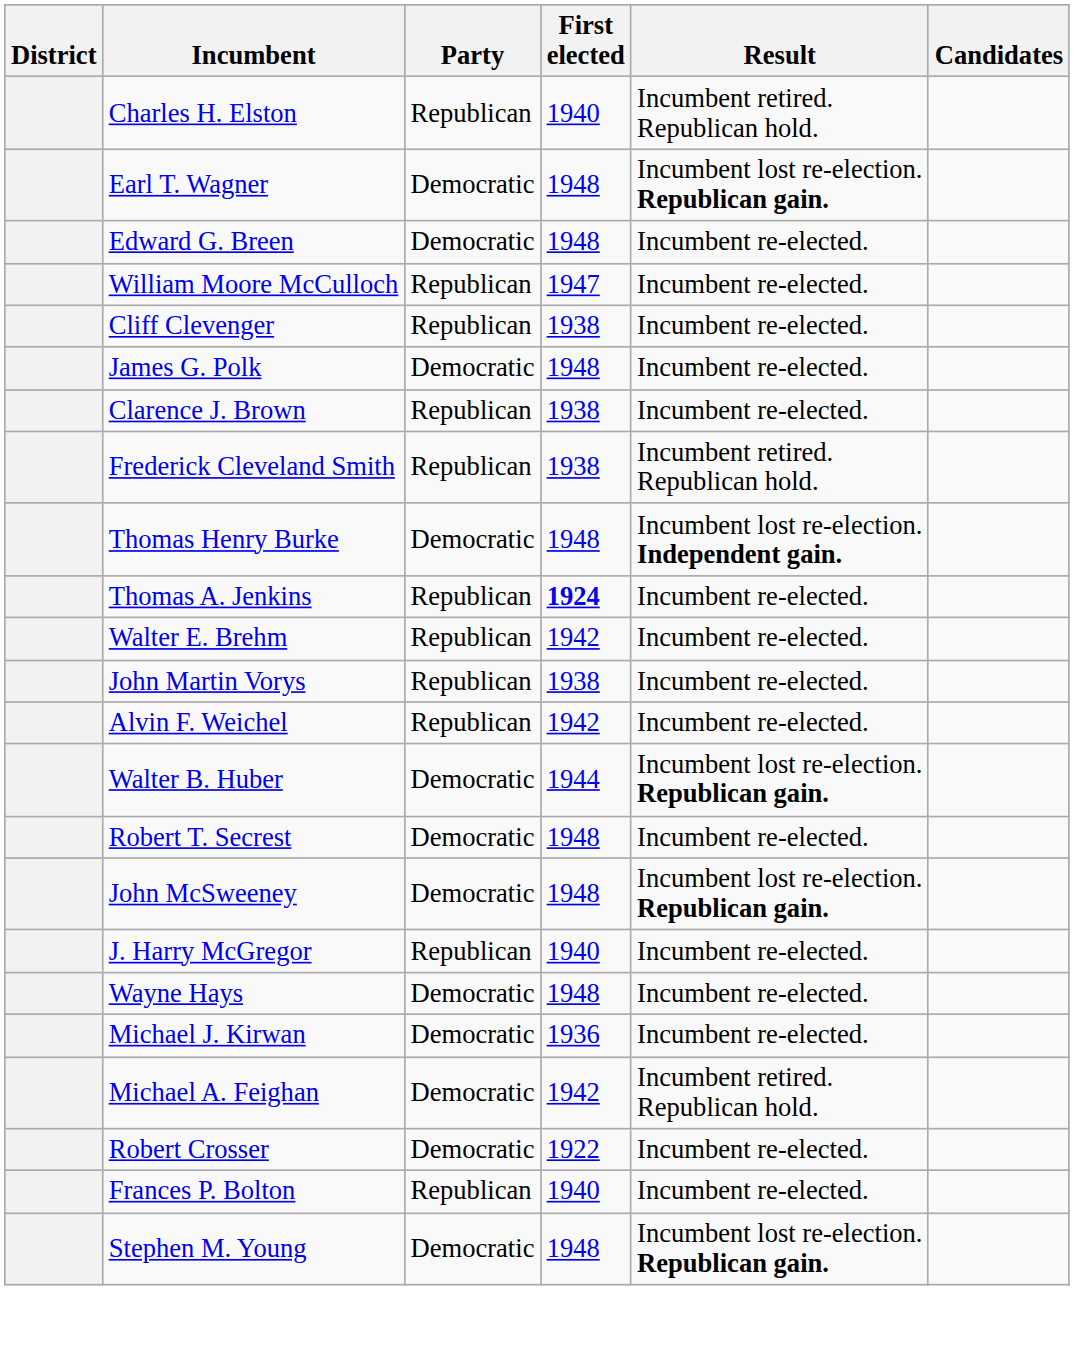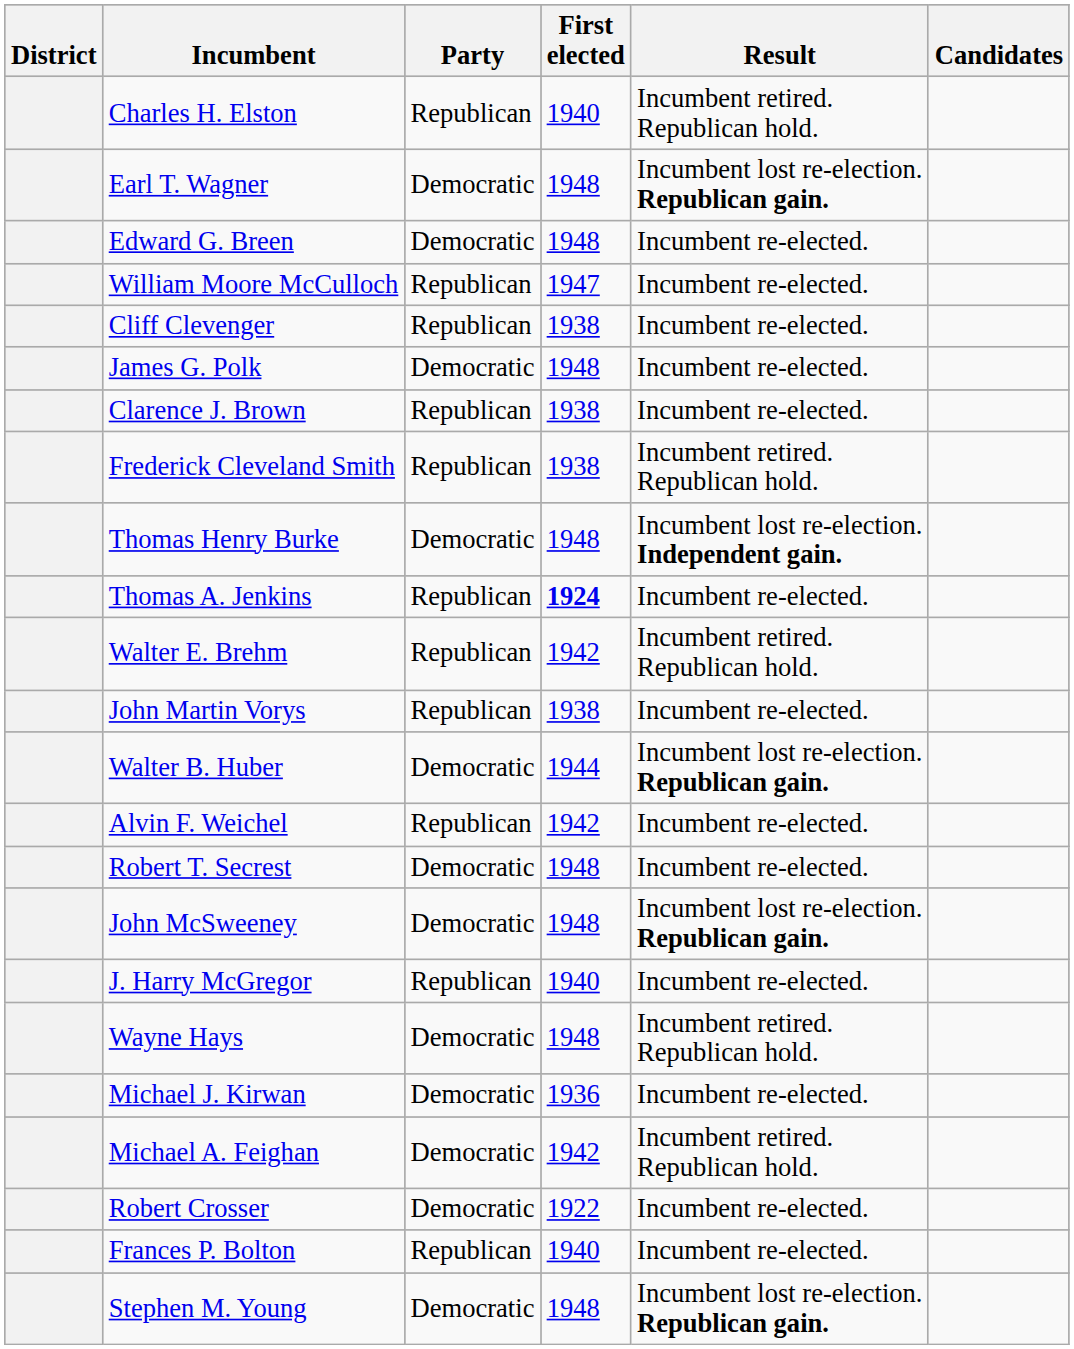Walter E. Brehm | Result: Incumbent re-elected. -> Incumbent retired. Republican hold.
rows swapped: Alvin F. Weichel <-> Walter B. Huber
Wayne Hays | Result: Incumbent re-elected. -> Incumbent retired. Republican hold.
